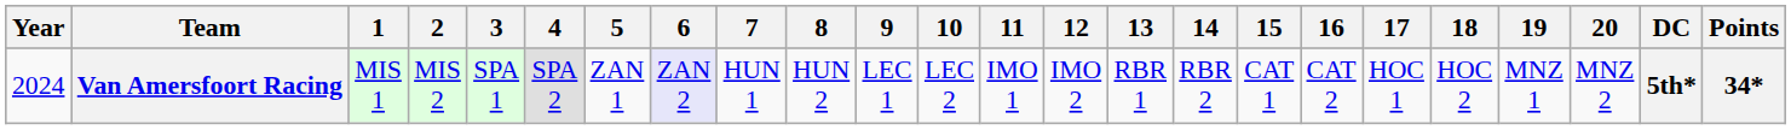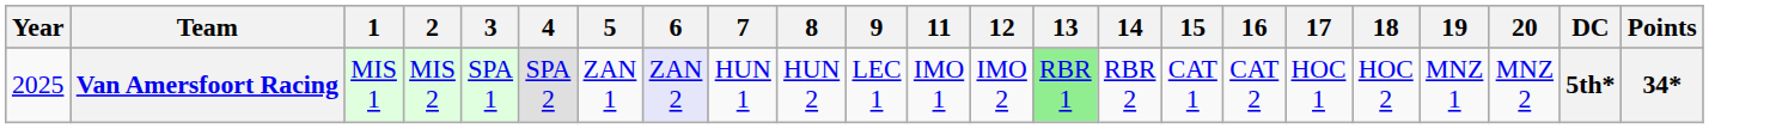- column: 10 | LEC 2
Van Amersfoort Racing | Year: 2024 -> 2025
Van Amersfoort Racing | 13: no background -> lightgreen background
